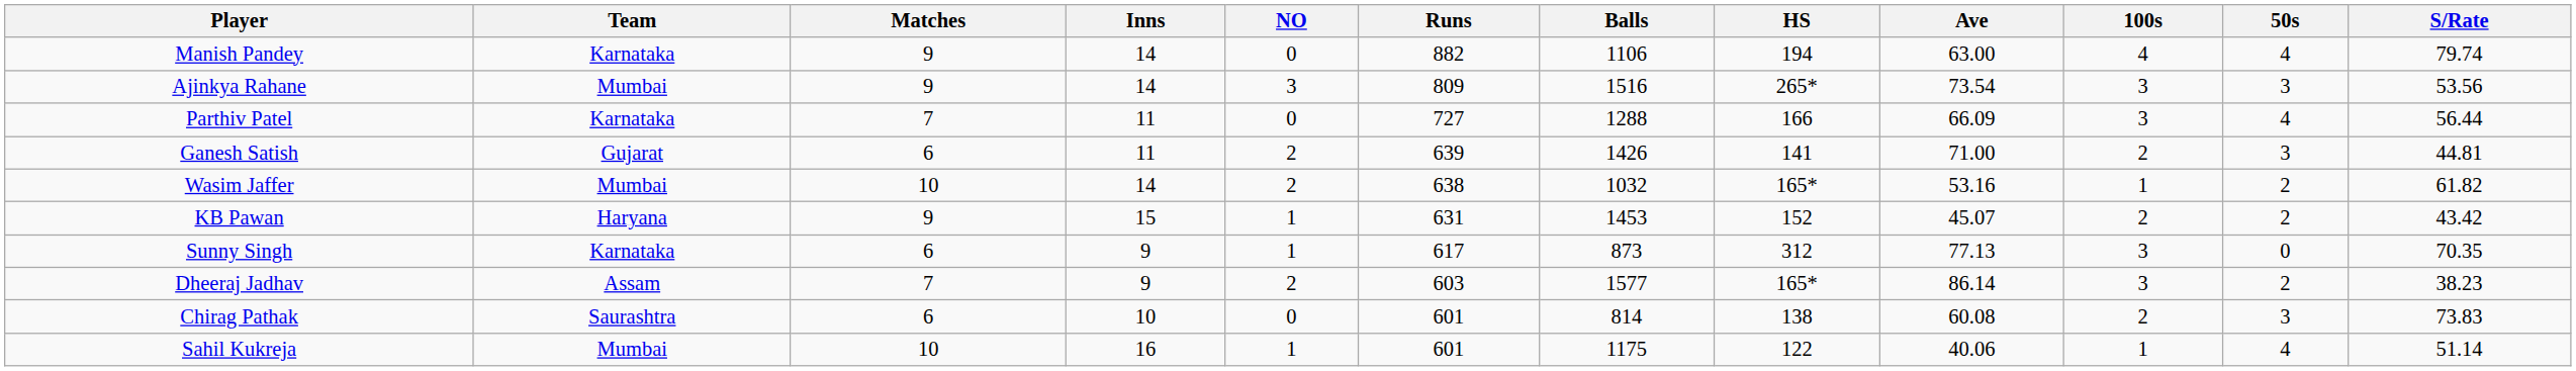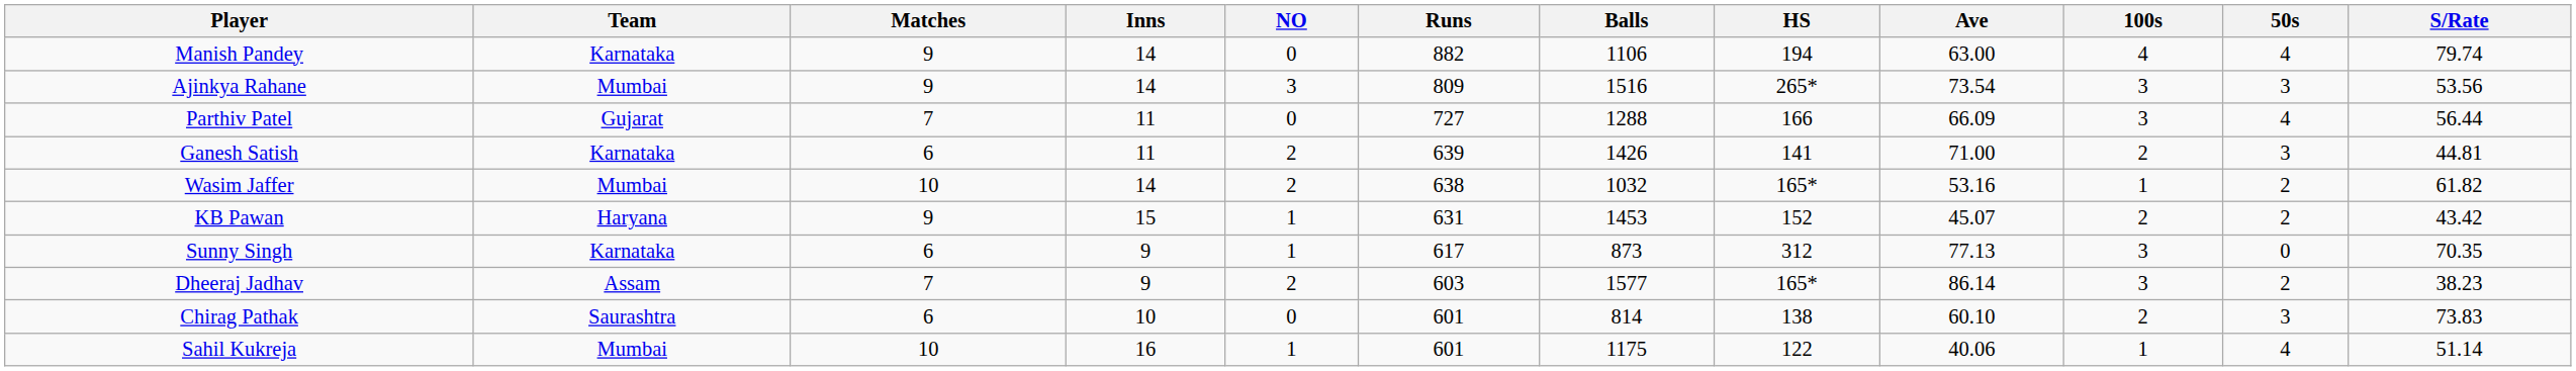Parthiv Patel | Team: Karnataka -> Gujarat
Ganesh Satish | Team: Gujarat -> Karnataka
Chirag Pathak | Ave: 60.08 -> 60.10
